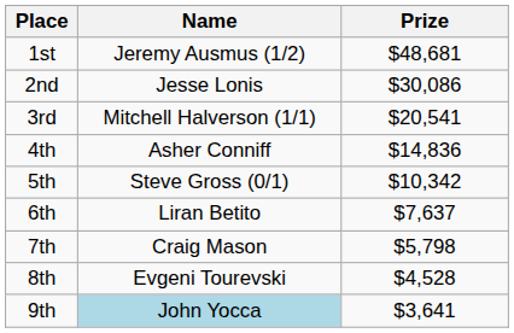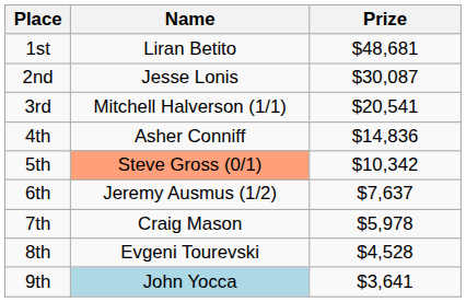1st | Name: Jeremy Ausmus (1/2) -> Liran Betito
2nd | Prize: $30,086 -> $30,087
5th | Name: no background -> lightsalmon background
6th | Name: Liran Betito -> Jeremy Ausmus (1/2)
7th | Prize: $5,798 -> $5,978
